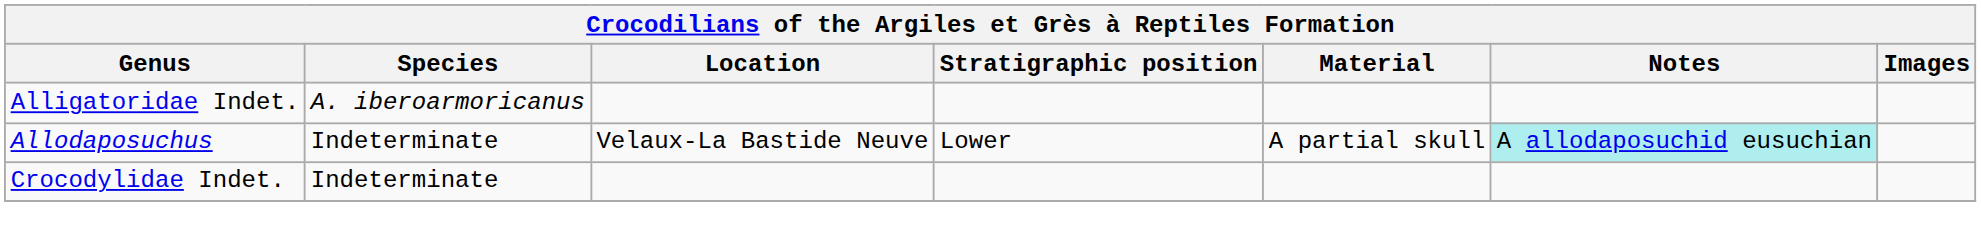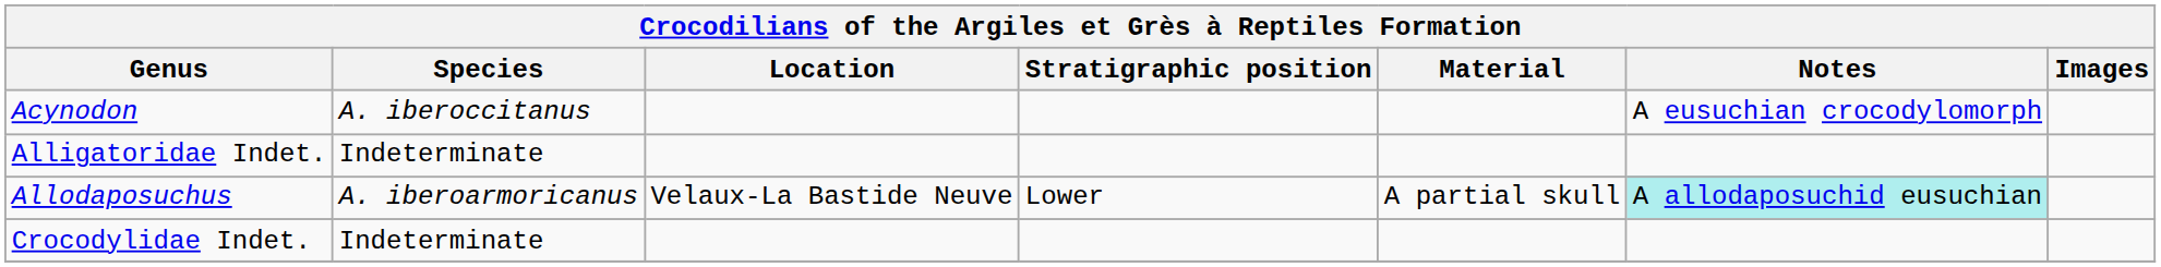+ row: Acynodon | A. iberoccitanus | A eusuchian crocodylomorph
Alligatoridae Indet. | Species: A. iberoarmoricanus -> Indeterminate
Allodaposuchus | Species: Indeterminate -> A. iberoarmoricanus
